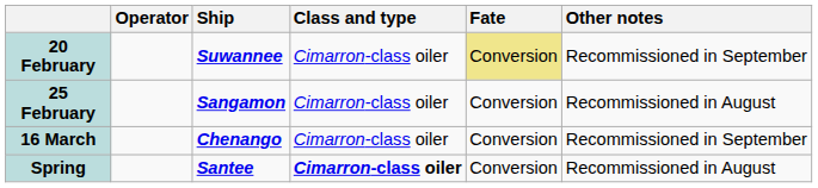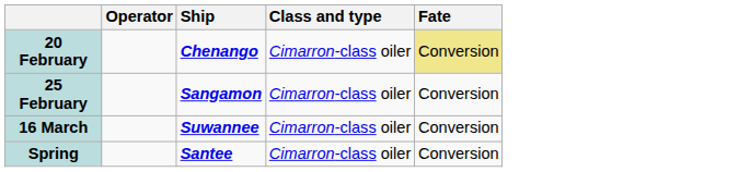- column: Other notes | Recommissioned in September | Recommissioned in August | Recommissioned in September | Recommissioned in August
20 February | Ship: Suwannee -> Chenango
16 March | Ship: Chenango -> Suwannee
Spring | Class and type: bold -> normal
